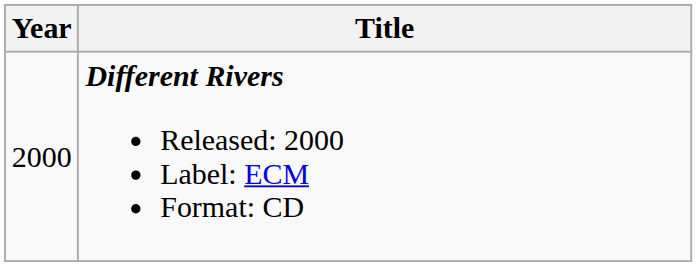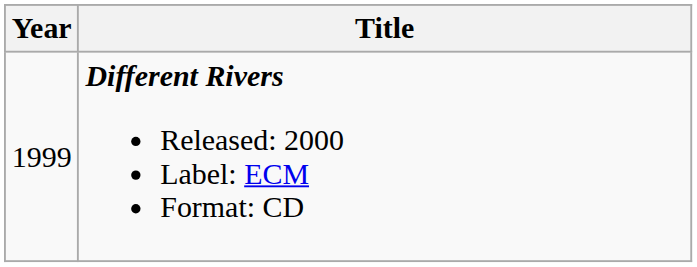Different Rivers Released: 2000 Label: ECM Format: CD | Year: 2000 -> 1999
